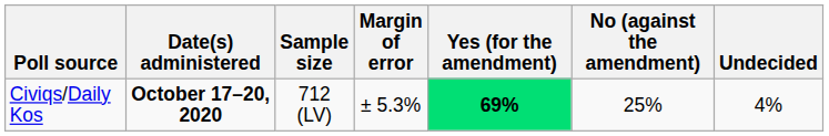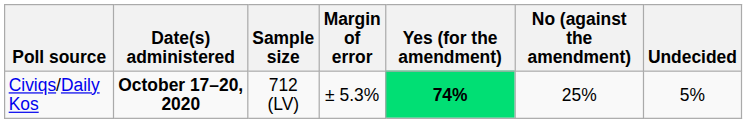Civiqs/Daily Kos | Yes (for the amendment): 69% -> 74%
Civiqs/Daily Kos | Undecided: 4% -> 5%
